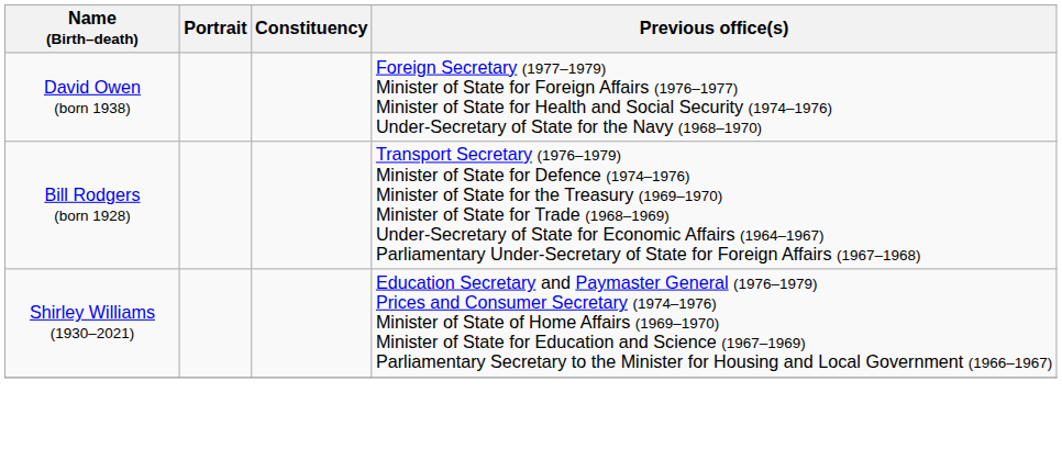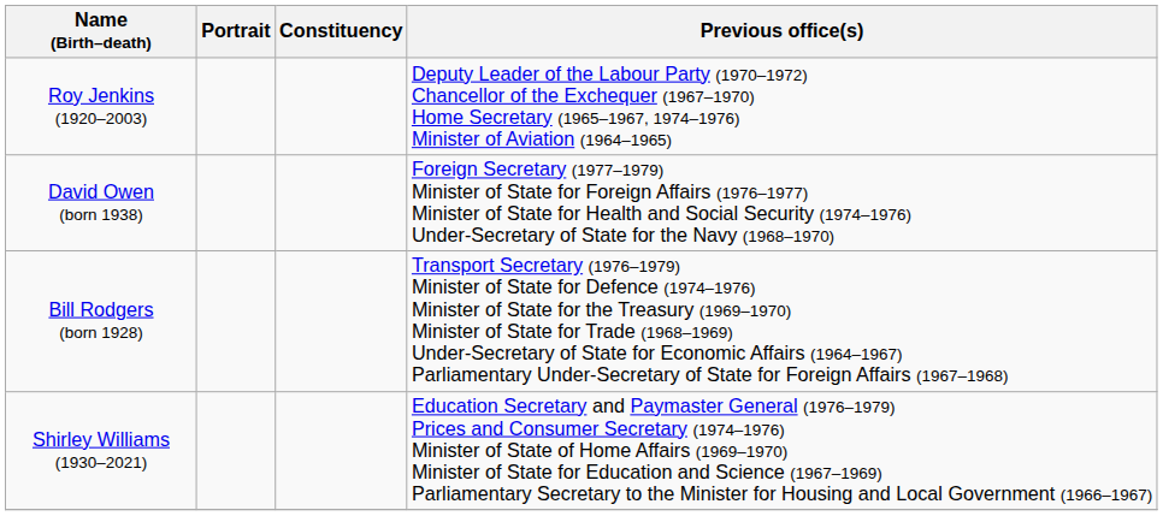+ row: Roy Jenkins (1920–2003) | Deputy Leader of the Labour Party (1970–1972) Chancellor of the Exchequer (1967–1970) Home Secretary (1965–1967, 1974–1976) Minister of Aviation (1964–1965)
